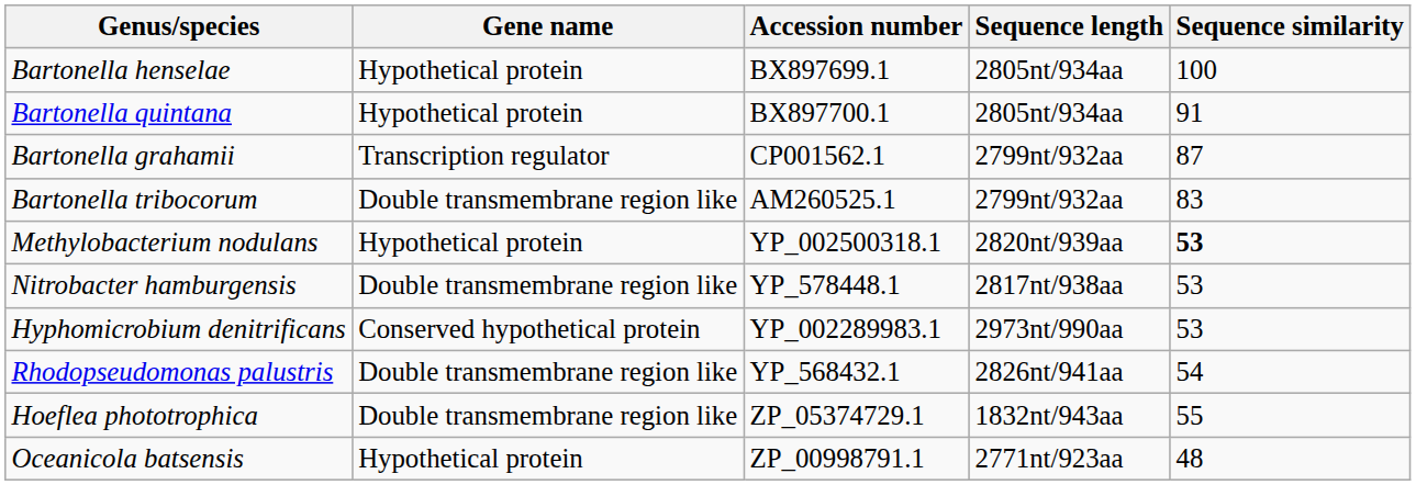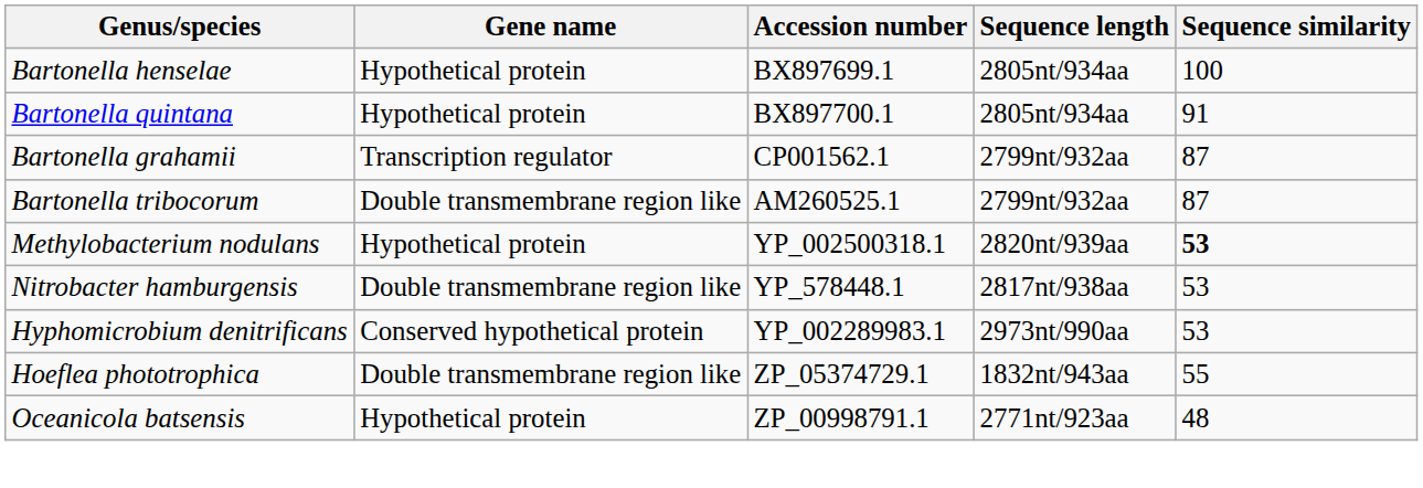Bartonella tribocorum | Sequence similarity: 83 -> 87
- row: Rhodopseudomonas palustris | Double transmembrane region like | YP_568432.1 | 2826nt/941aa | 54
